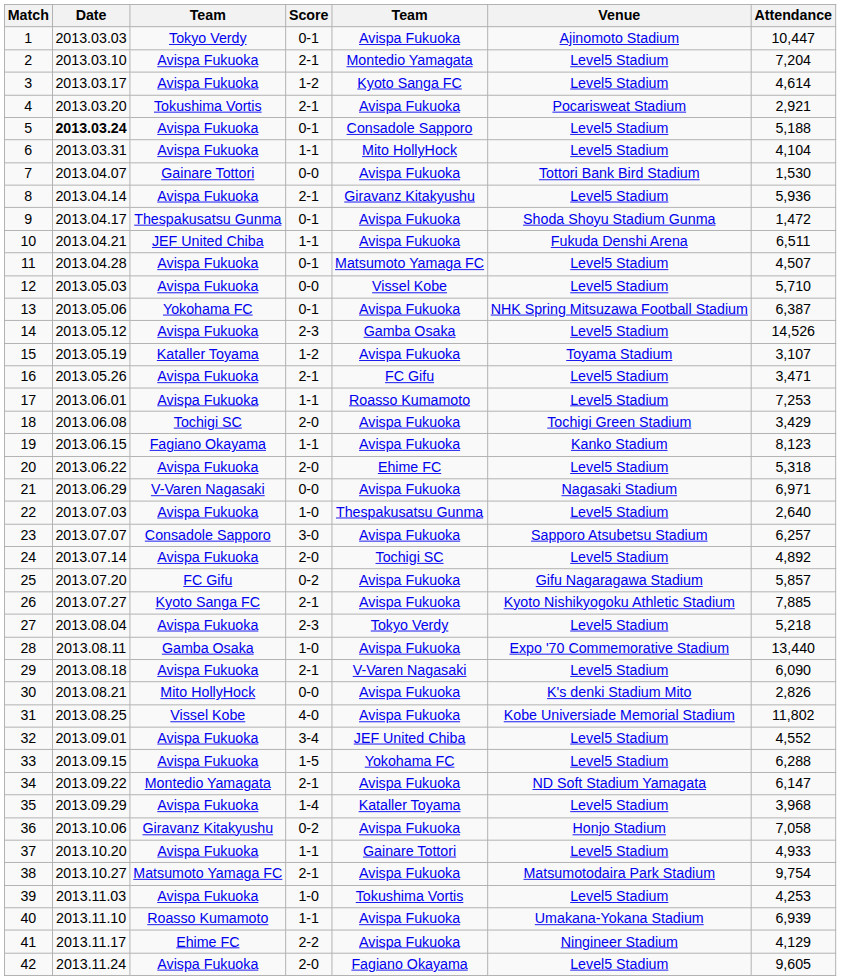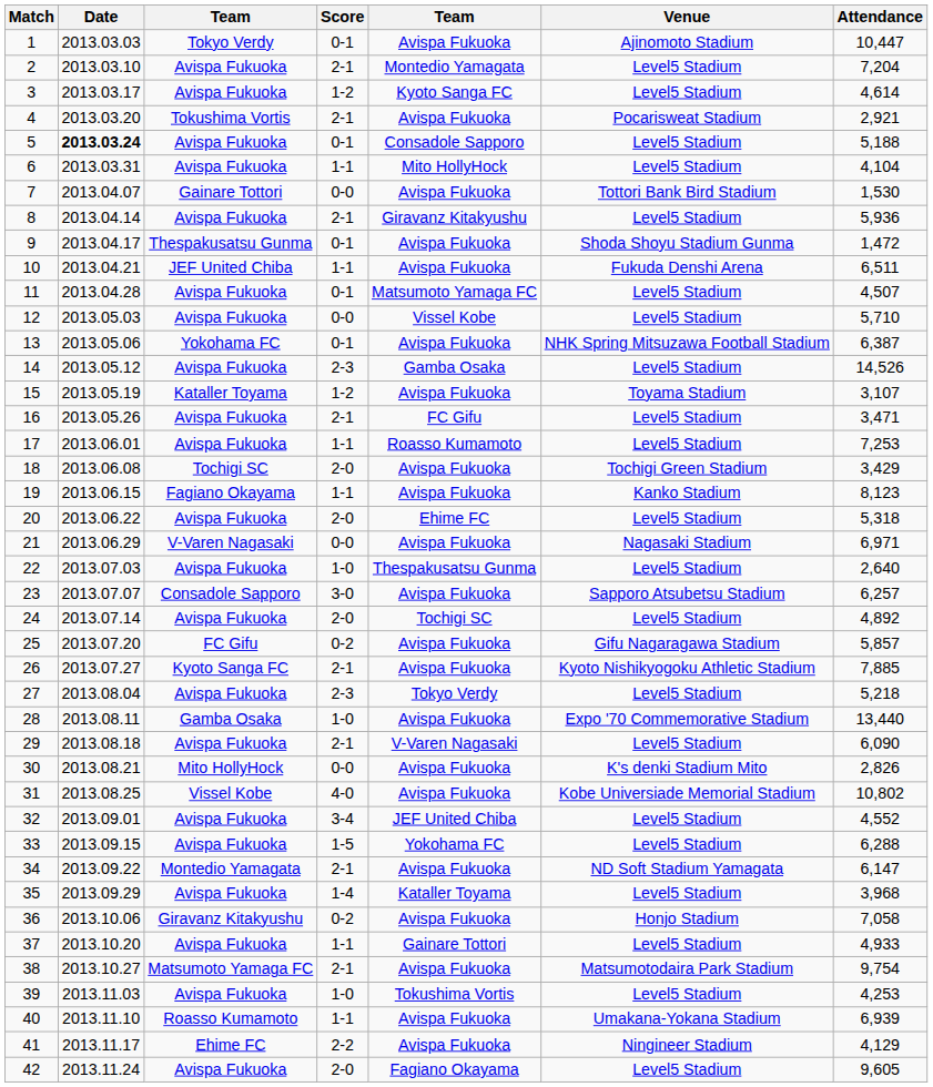31 | Attendance: 11,802 -> 10,802
